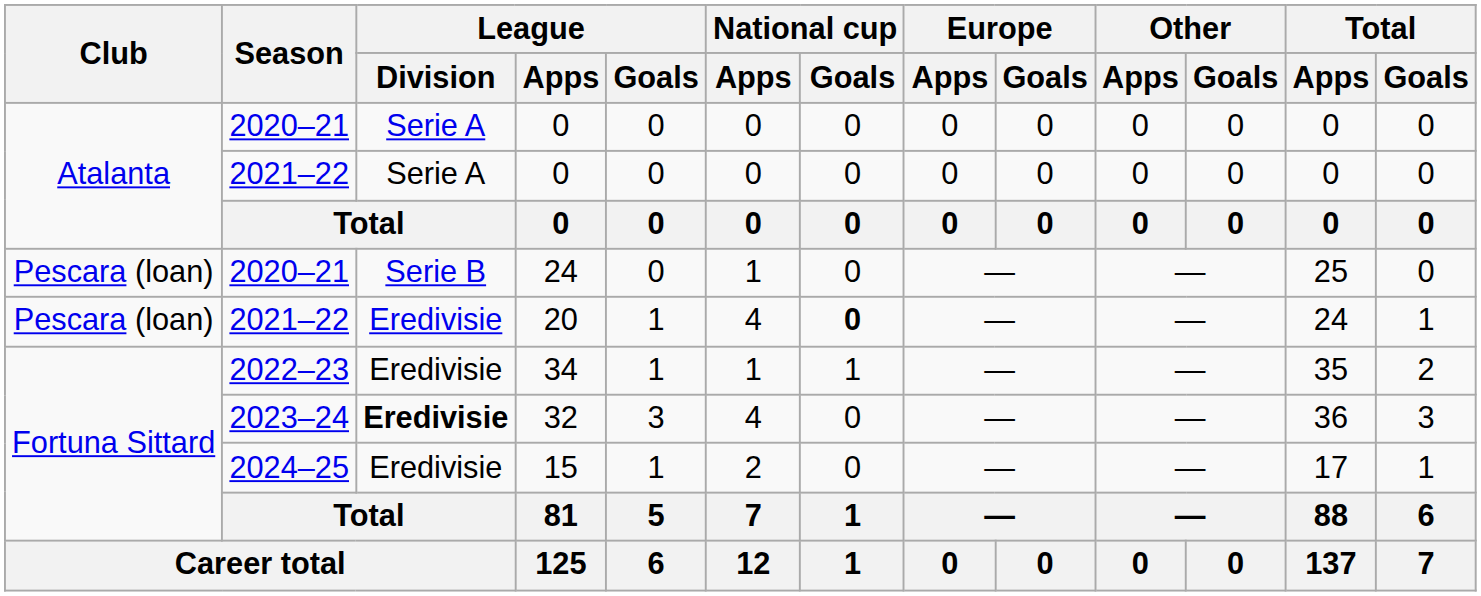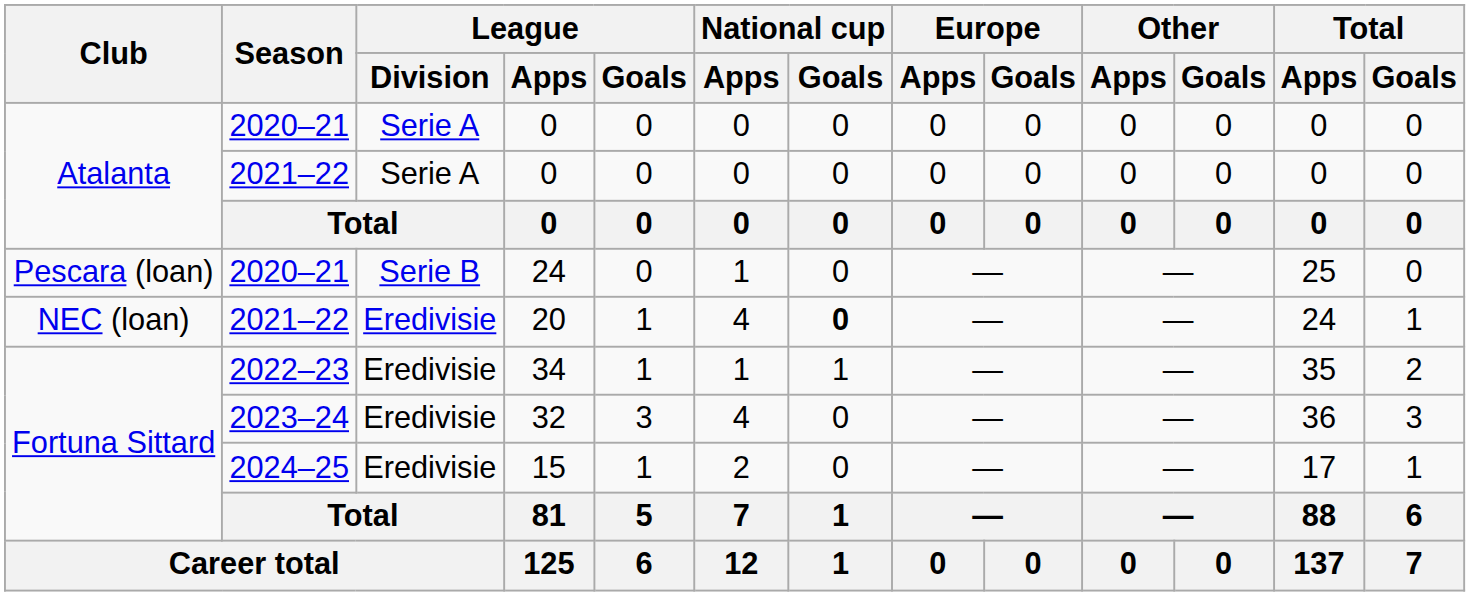20 | Club: Pescara (loan) -> NEC (loan)
32 | League / Division: bold -> normal
